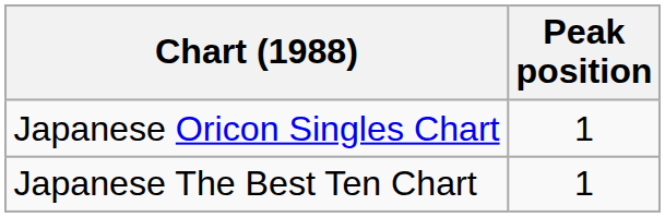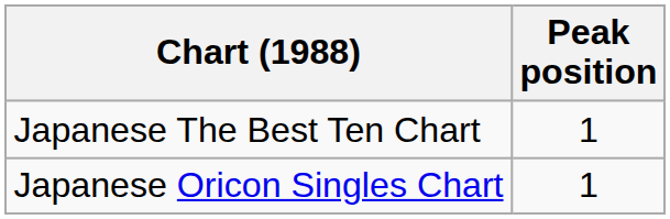rows swapped: Japanese Oricon Singles Chart <-> Japanese The Best Ten Chart
